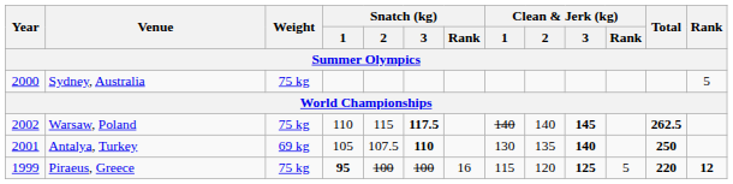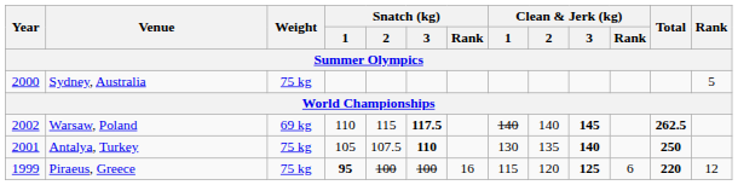Warsaw, Poland | Weight: 75 kg -> 69 kg
Antalya, Turkey | Weight: 69 kg -> 75 kg
Piraeus, Greece | Clean & Jerk (kg) / Rank: 5 -> 6
Piraeus, Greece | Rank: bold -> normal
